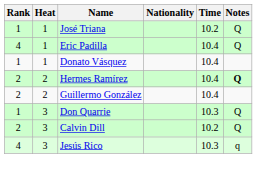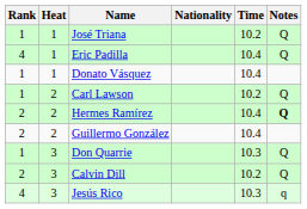+ row: 1 | 2 | Carl Lawson | 10.2 | Q
